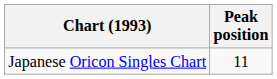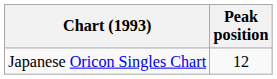Japanese Oricon Singles Chart | Peak position: 11 -> 12
